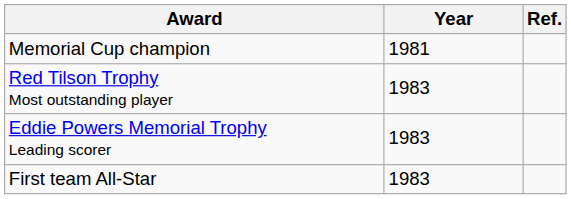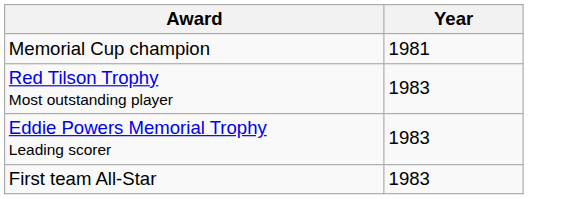- column: Ref.
